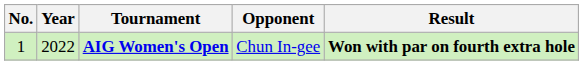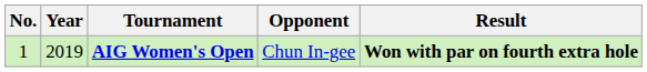AIG Women's Open | Year: 2022 -> 2019
